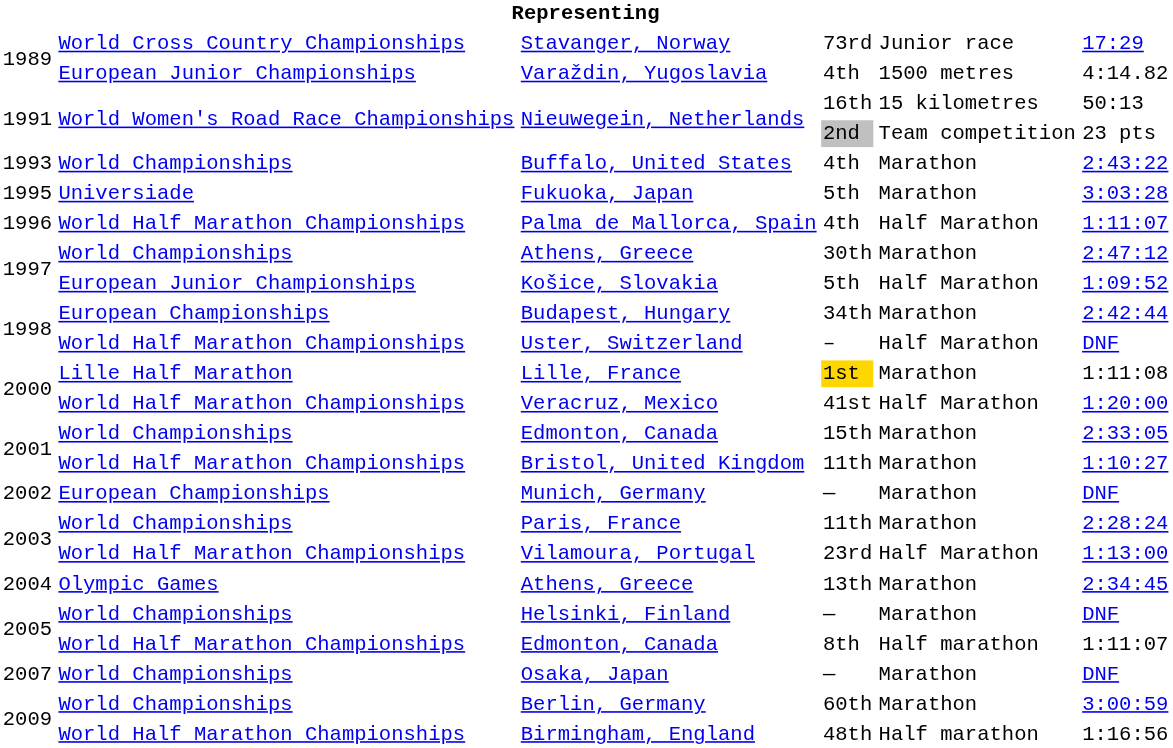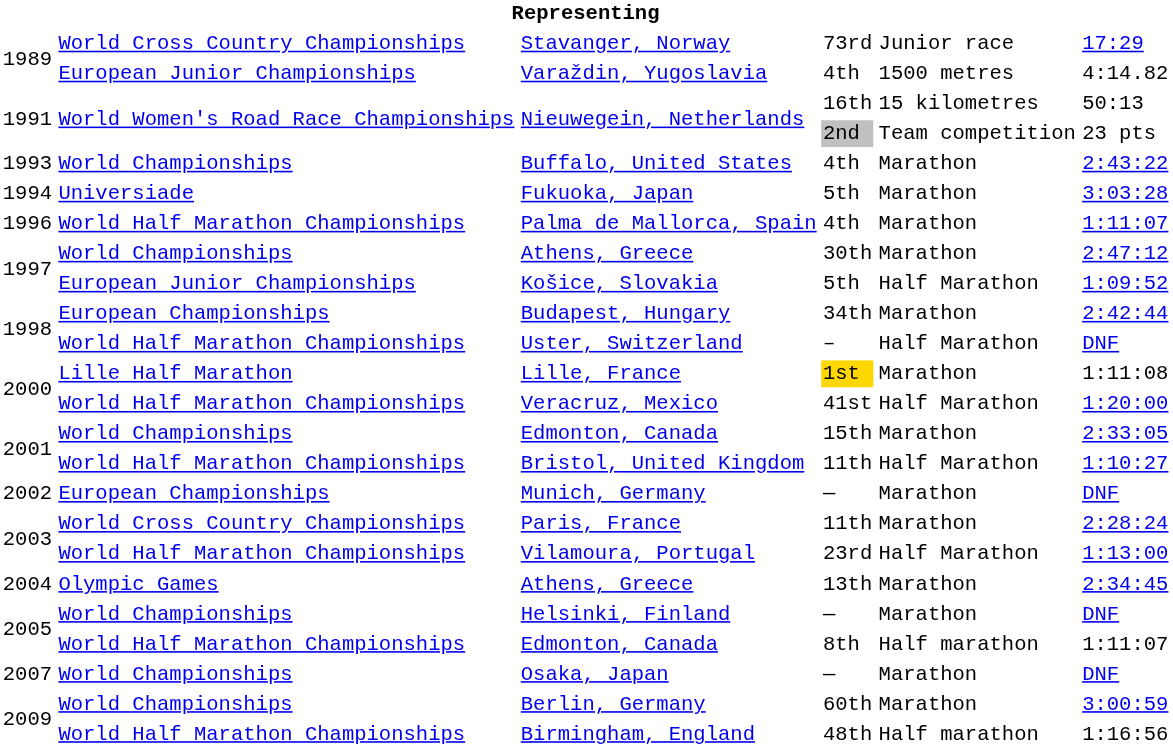Fukuoka, Japan | column 1: 1995 -> 1994
Palma de Mallorca, Spain | column 5: Half Marathon -> Marathon
Bristol, United Kingdom | column 5: Marathon -> Half Marathon
Paris, France | column 2: World Championships -> World Cross Country Championships
